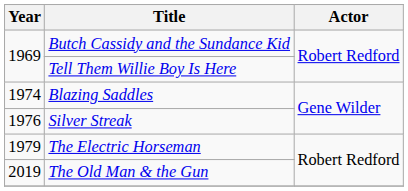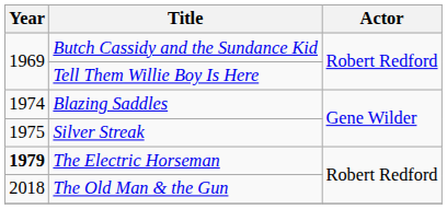Silver Streak | Year: 1976 -> 1975
The Electric Horseman | Year: normal -> bold
The Old Man & the Gun | Year: 2019 -> 2018
